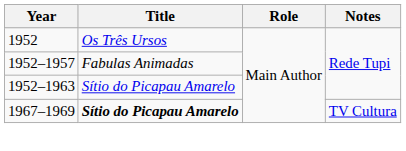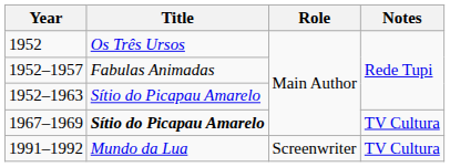+ row: 1991–1992 | Mundo da Lua | Screenwriter | TV Cultura
